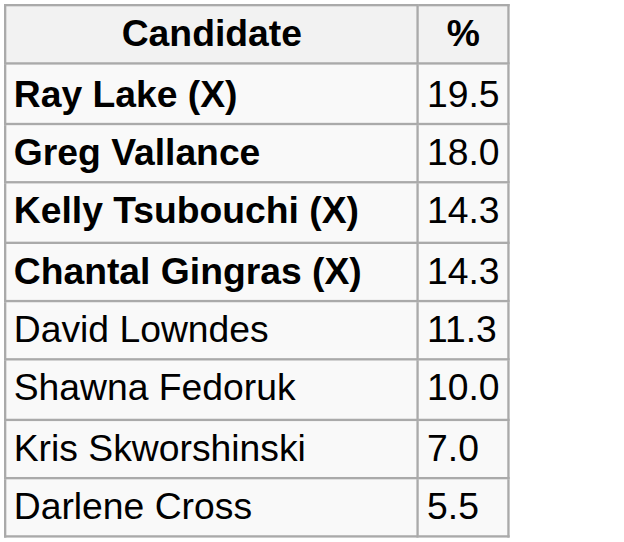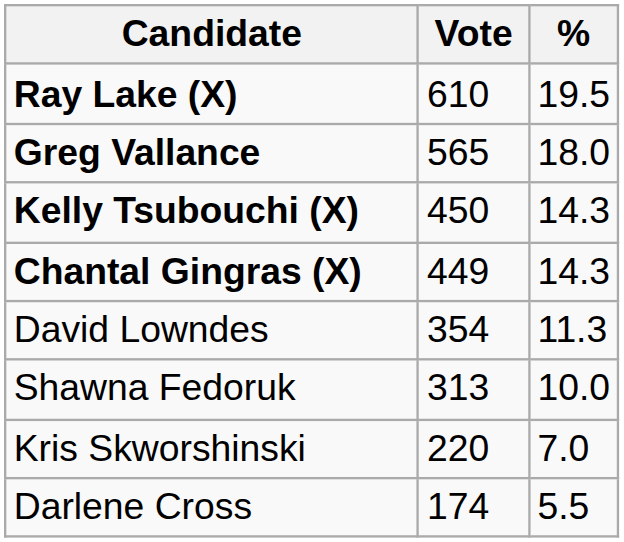+ column: Vote | 610 | 565 | 450 | 449 | 354 | 313 | 220 | 174
